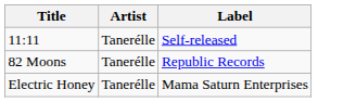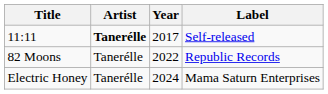+ column: Year | 2017 | 2022 | 2024
11:11 | Artist: normal -> bold
